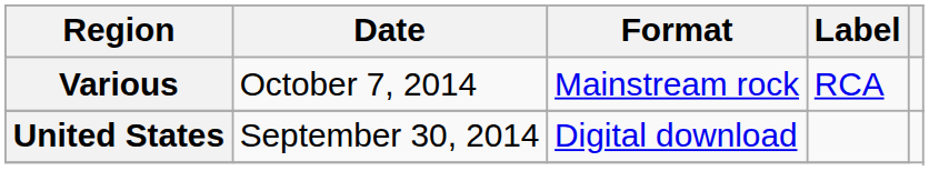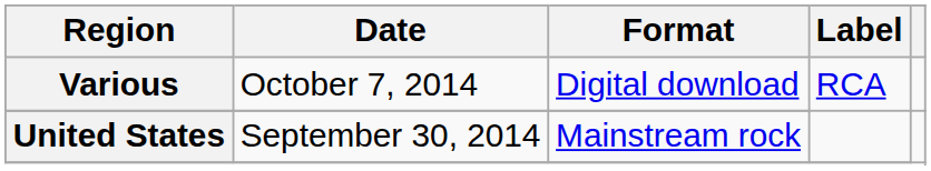Various | Format: Mainstream rock -> Digital download
United States | Format: Digital download -> Mainstream rock
